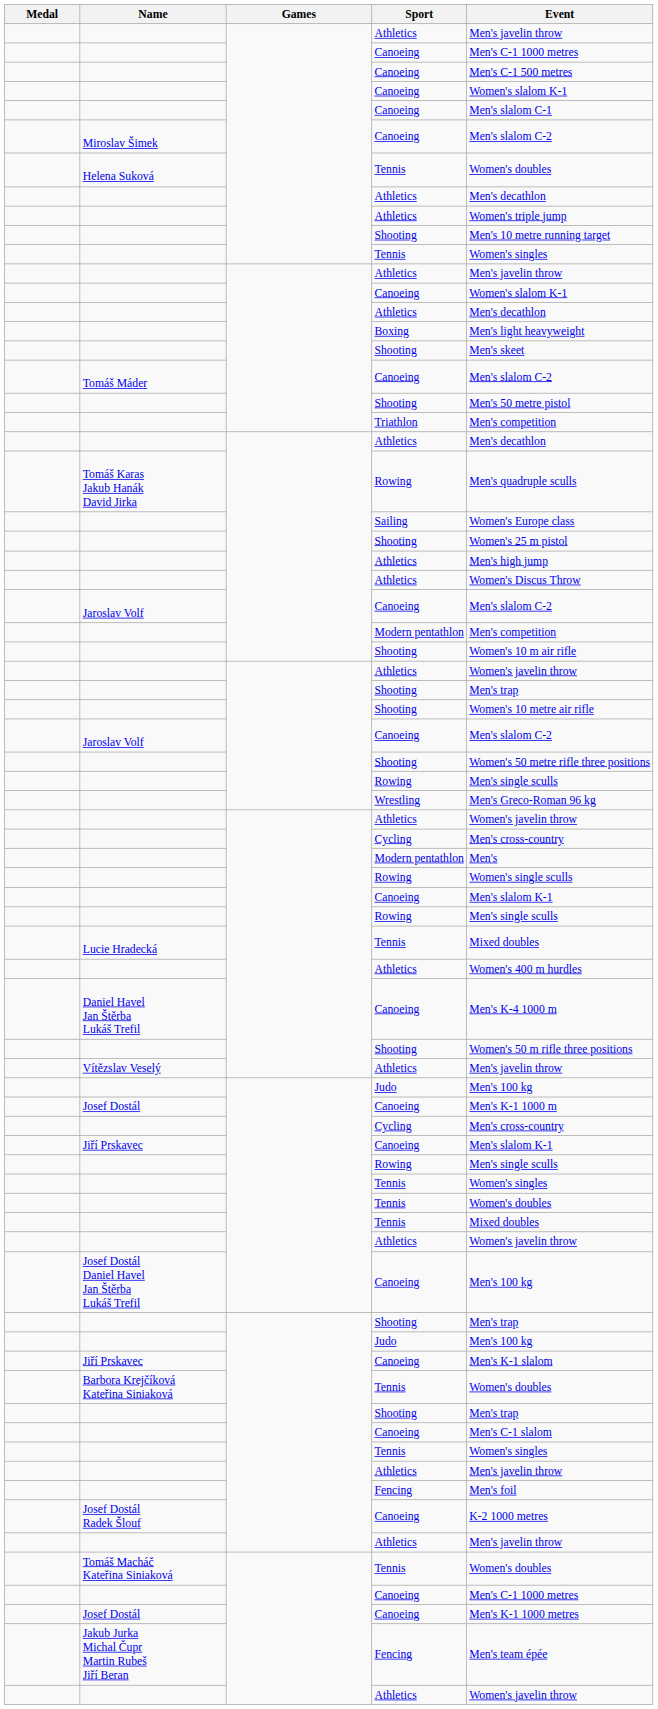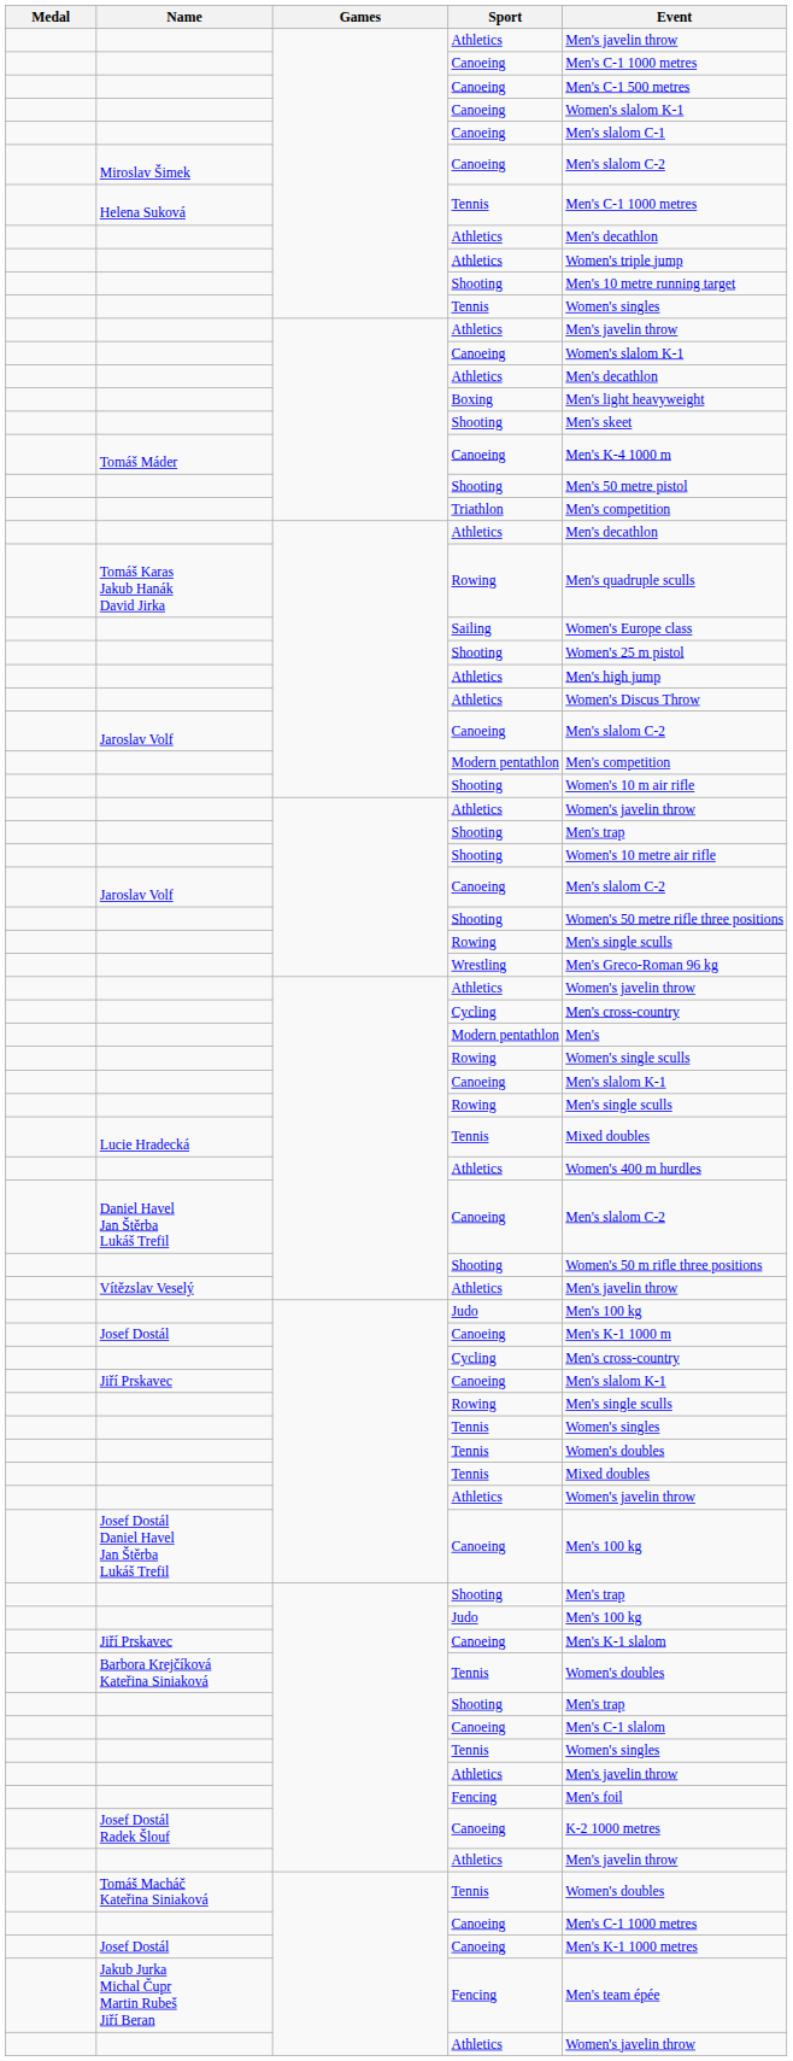Helena Suková | Event: Women's doubles -> Men's C-1 1000 metres
Tomáš Máder | Event: Men's slalom C-2 -> Men's K-4 1000 m
Daniel Havel Jan Štěrba Lukáš Trefil | Event: Men's K-4 1000 m -> Men's slalom C-2
